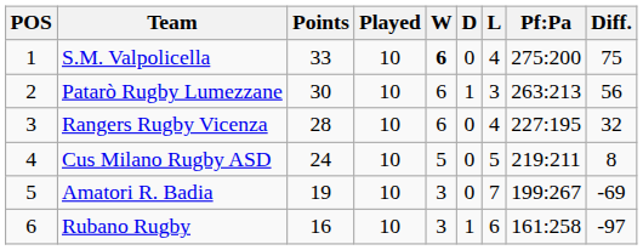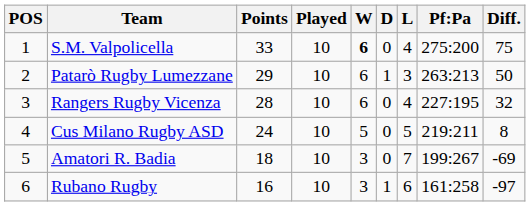Patarò Rugby Lumezzane | Points: 30 -> 29
Patarò Rugby Lumezzane | Diff.: 56 -> 50
Amatori R. Badia | Points: 19 -> 18
